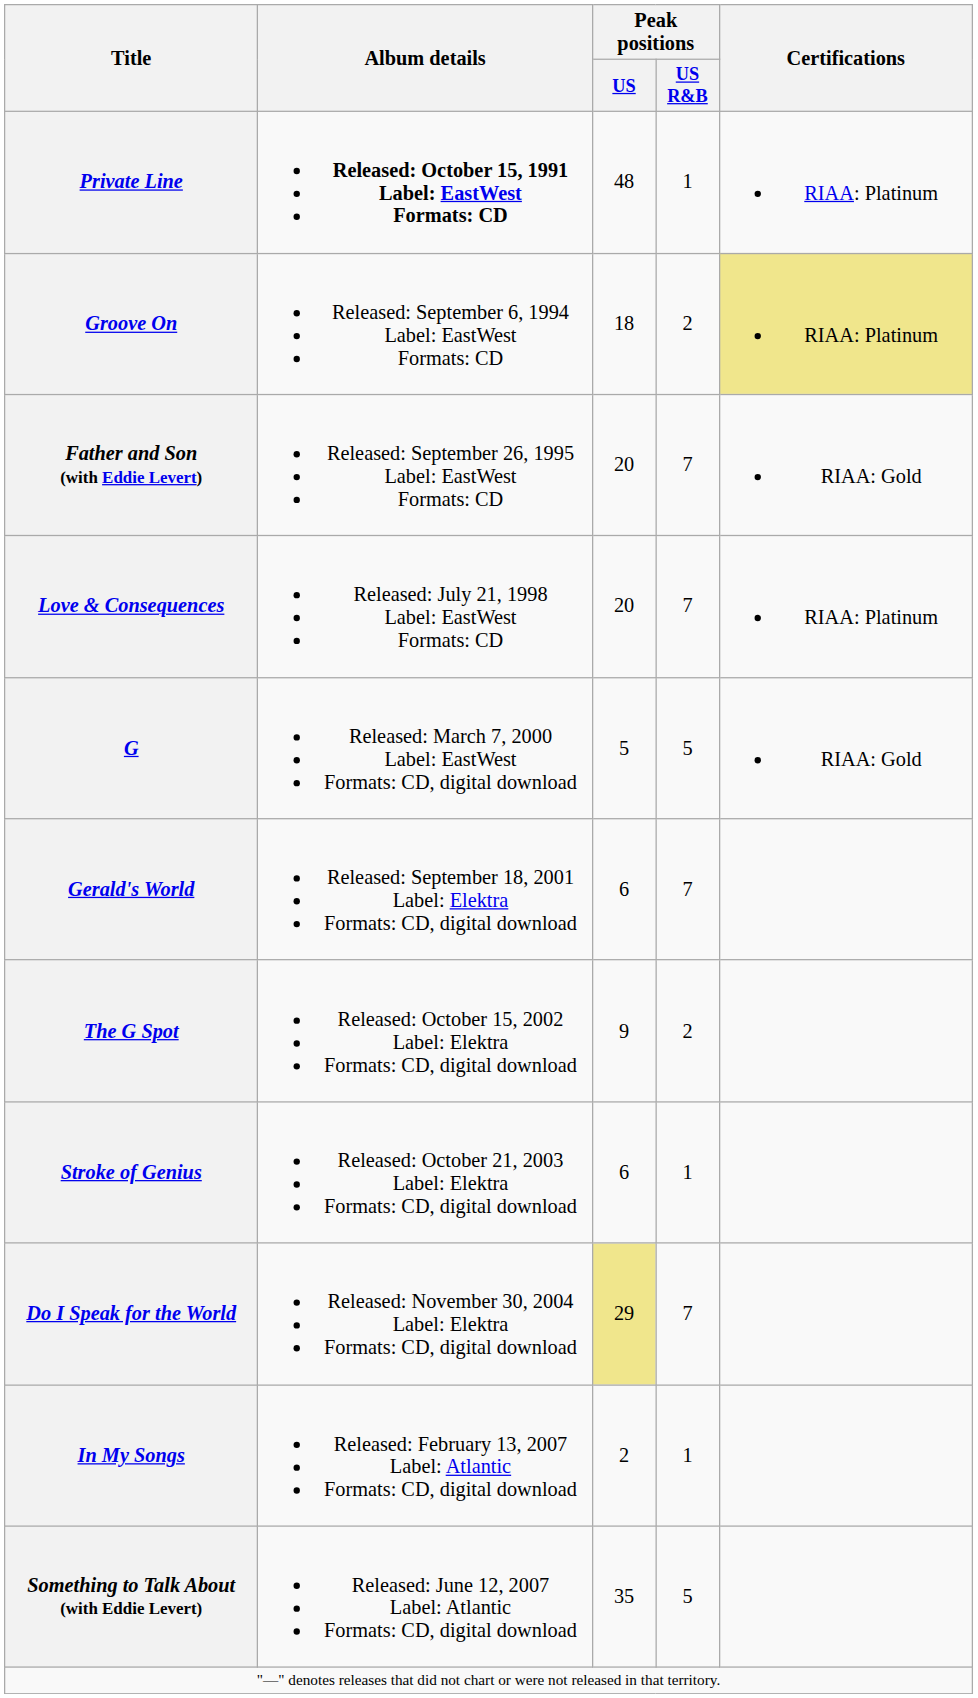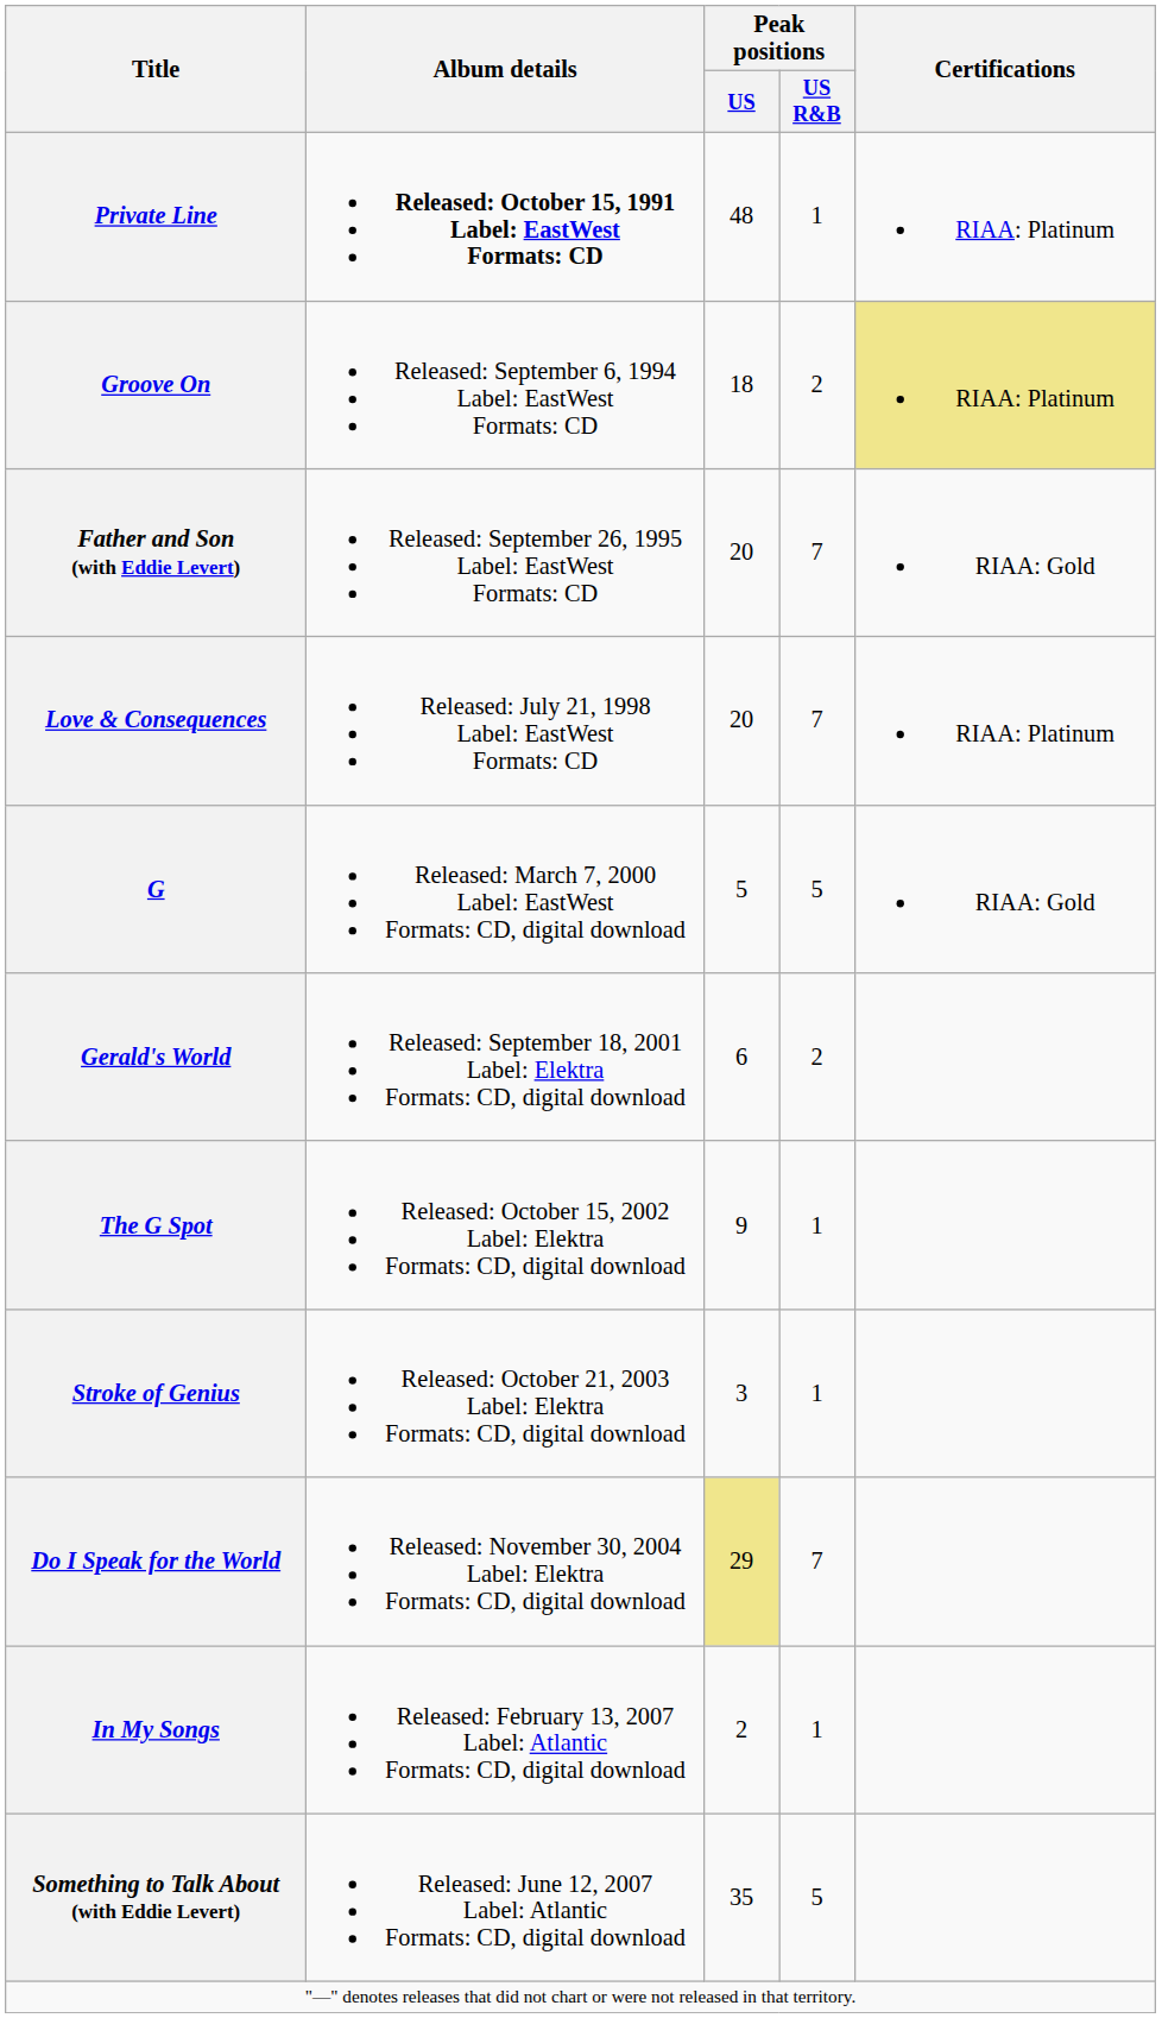Gerald's World | Peak positions / US R&B: 7 -> 2
The G Spot | Peak positions / US R&B: 2 -> 1
Stroke of Genius | Peak positions / US: 6 -> 3
